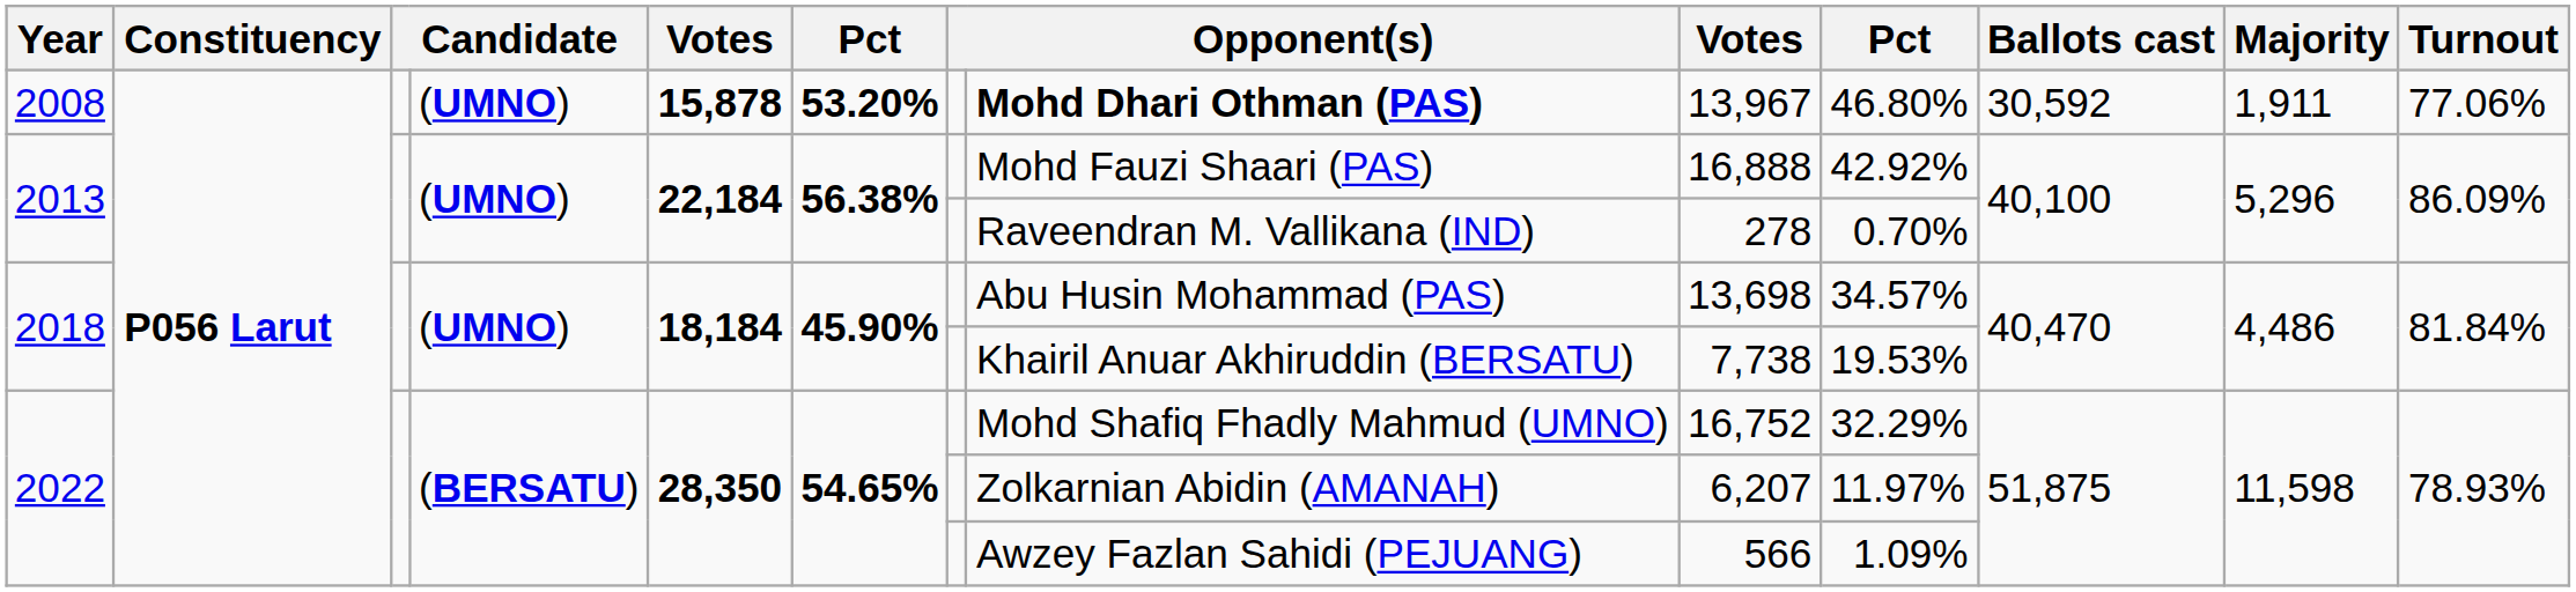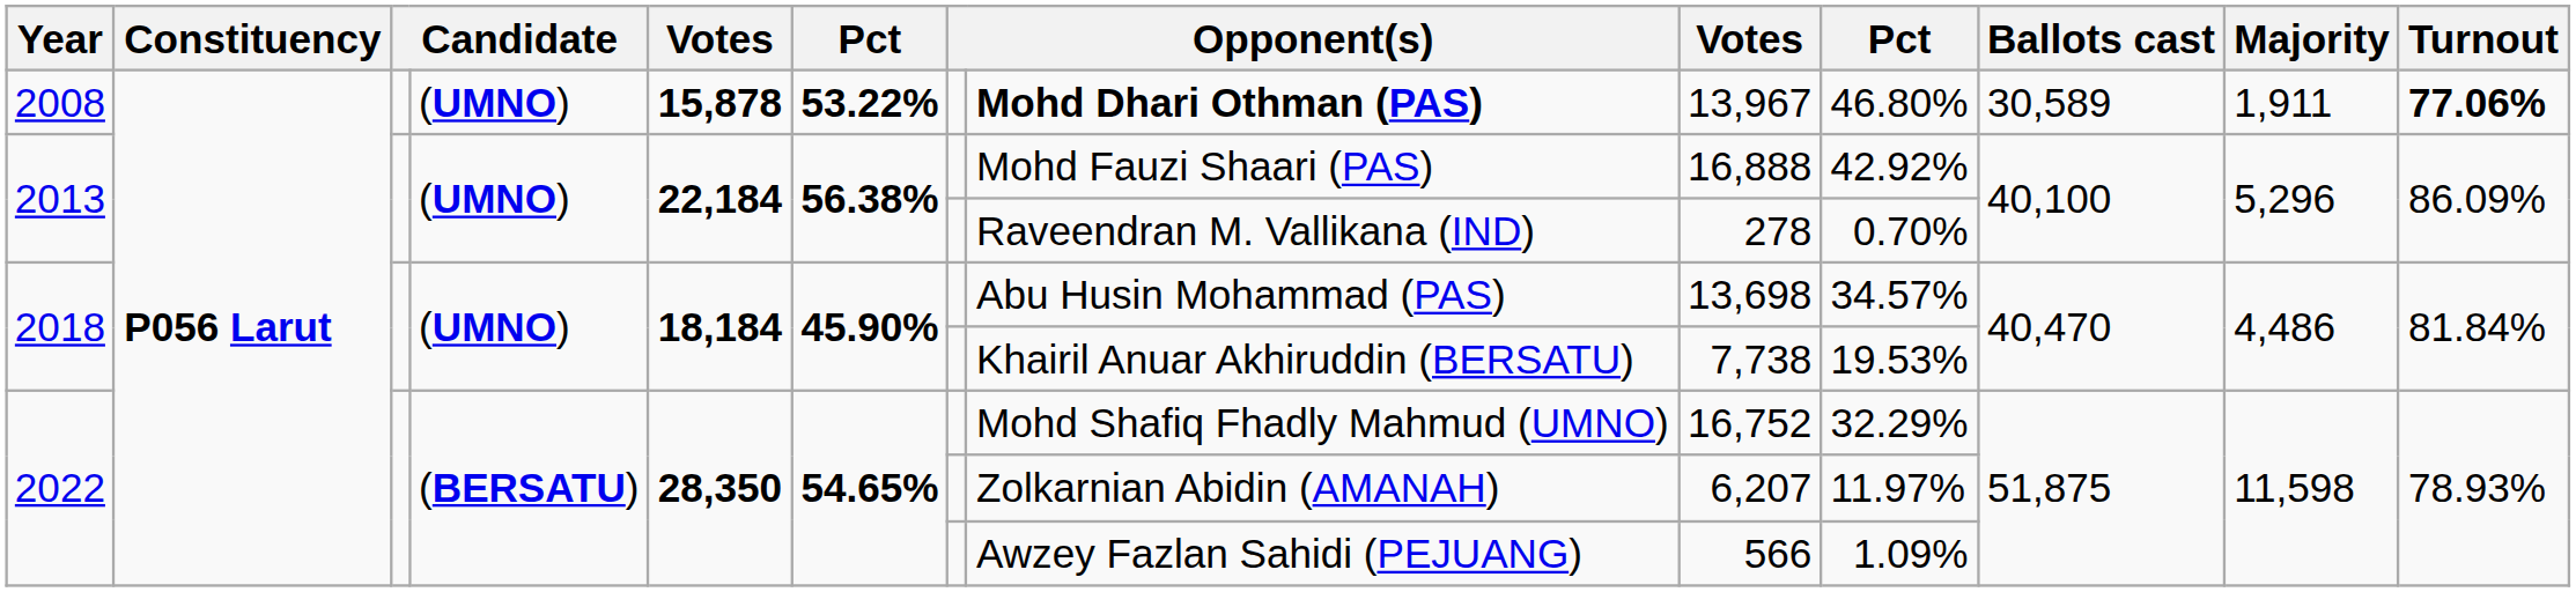2008 | column 6: 53.20% -> 53.22%
2008 | Ballots cast: 30,592 -> 30,589
2008 | Turnout: normal -> bold
